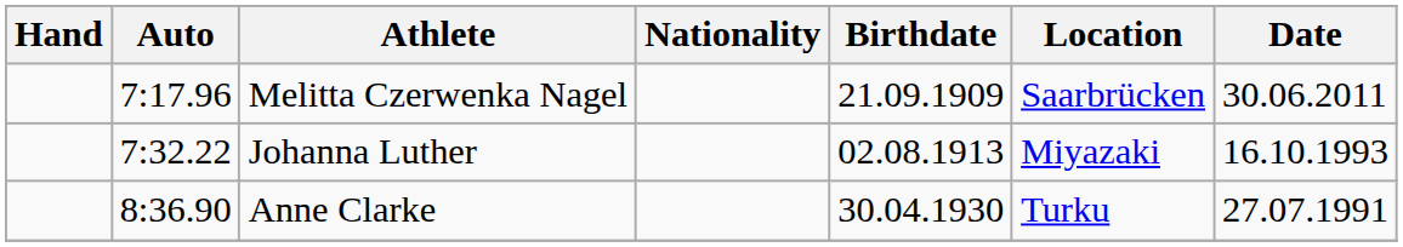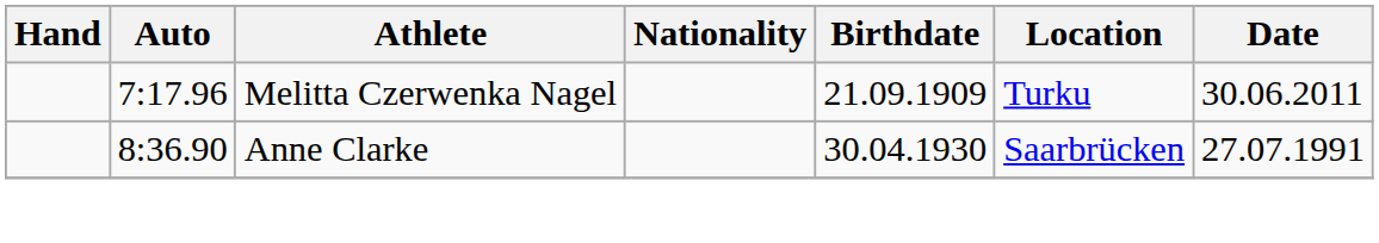Melitta Czerwenka Nagel | Location: Saarbrücken -> Turku
- row: 7:32.22 | Johanna Luther | 02.08.1913 | Miyazaki | 16.10.1993
Anne Clarke | Location: Turku -> Saarbrücken
